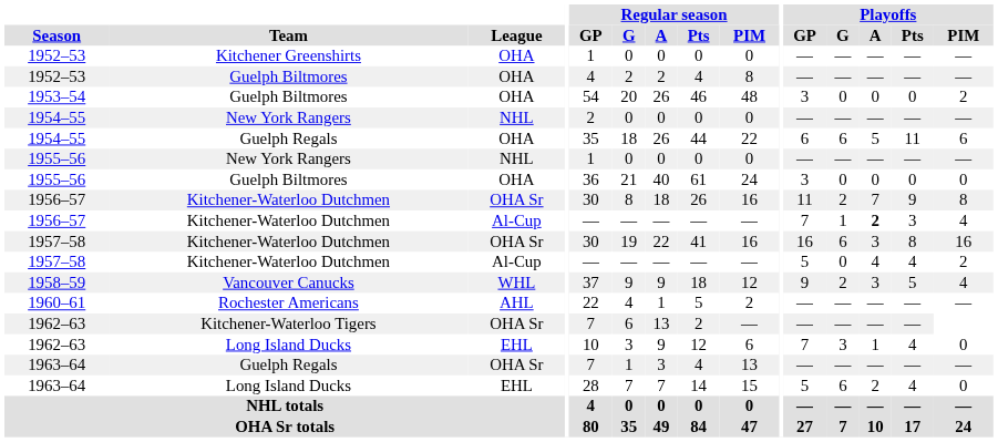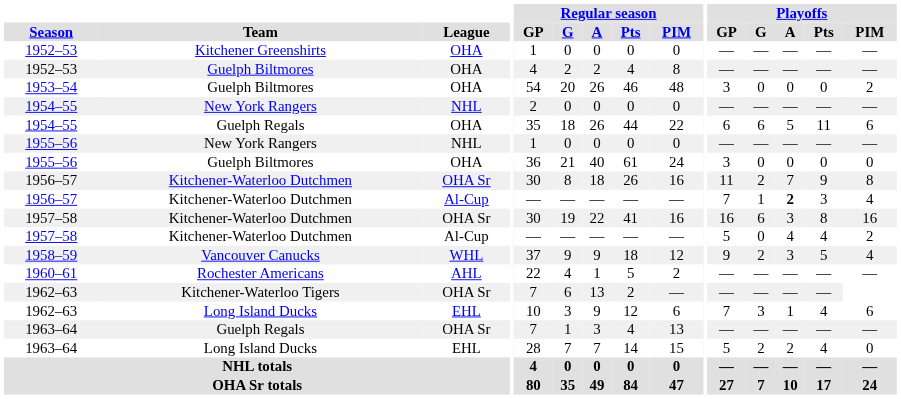1962–63 / EHL | Playoffs / PIM: 0 -> 6
1963–64 / EHL | Playoffs / G: 6 -> 2
